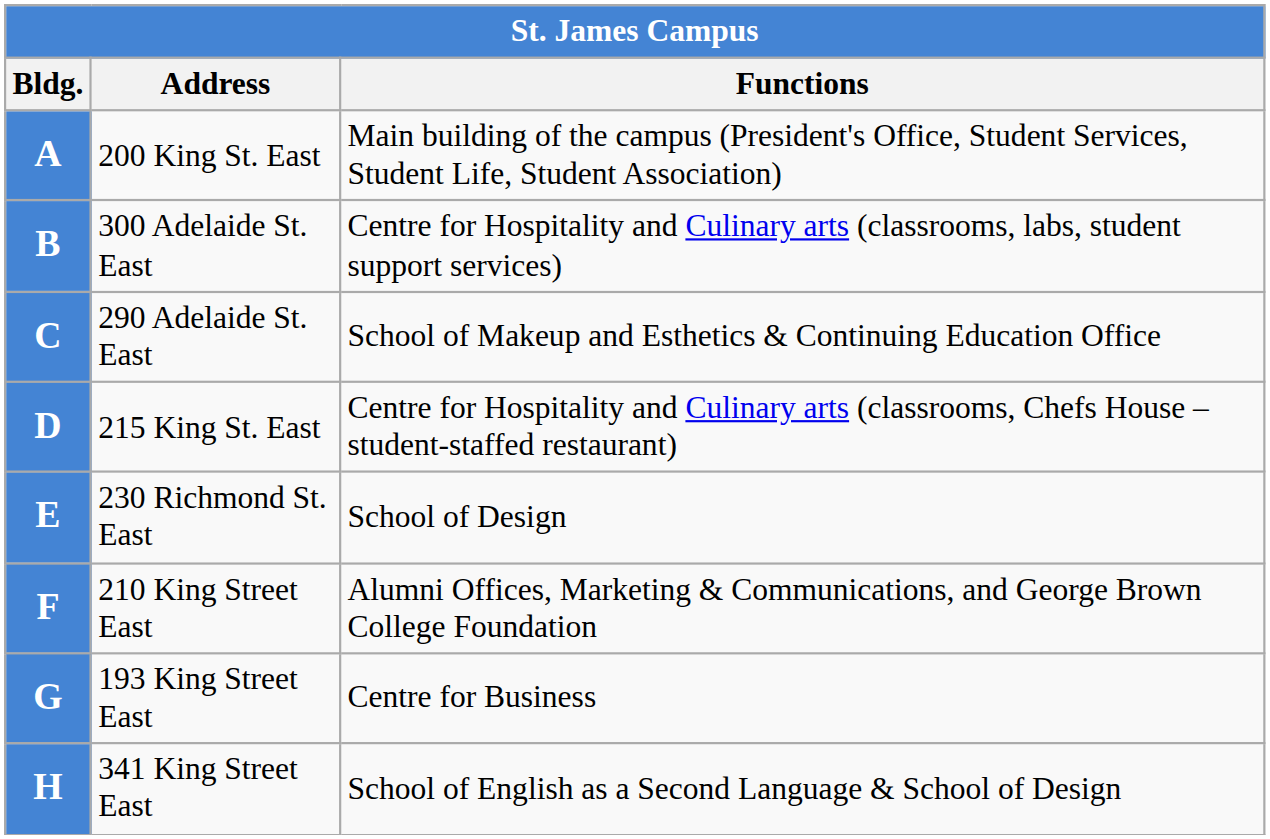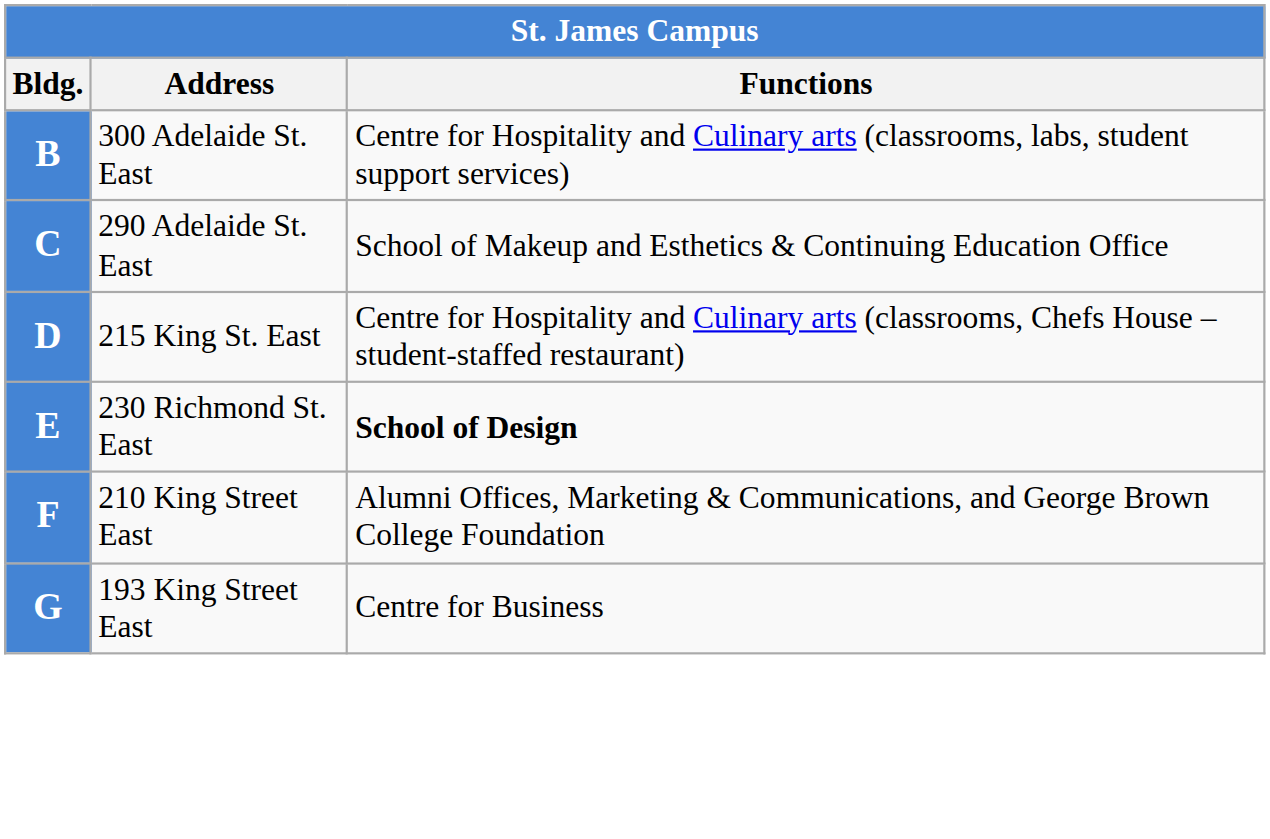- row: A | 200 King St. East | Main building of the campus (President's Office, Student Services, Student Life, Student Association)
230 Richmond St. East | Functions: normal -> bold
- row: H | 341 King Street East | School of English as a Second Language & School of Design
